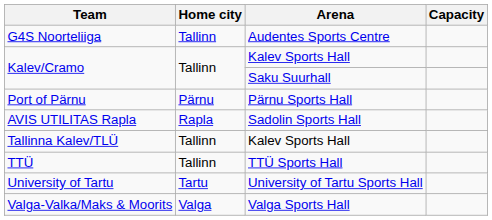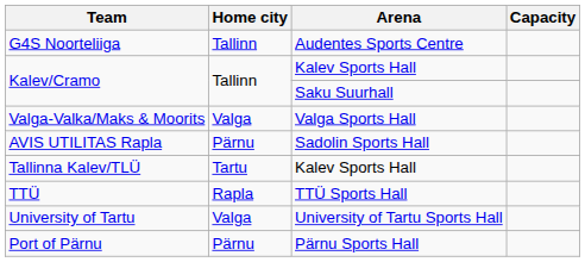rows swapped: Port of Pärnu <-> Valga-Valka/Maks & Moorits
AVIS UTILITAS Rapla | Home city: Rapla -> Pärnu
Tallinna Kalev/TLÜ | Home city: Tallinn -> Tartu
TTÜ | Home city: Tallinn -> Rapla
University of Tartu | Home city: Tartu -> Valga
